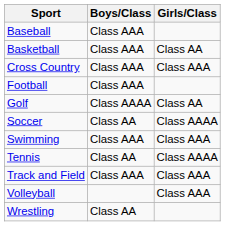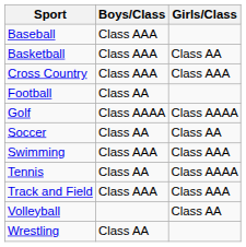Football | Boys/Class: Class AAA -> Class AA
Golf | Girls/Class: Class AA -> Class AAAA
Soccer | Girls/Class: Class AAAA -> Class AA
Volleyball | Girls/Class: Class AAA -> Class AA
